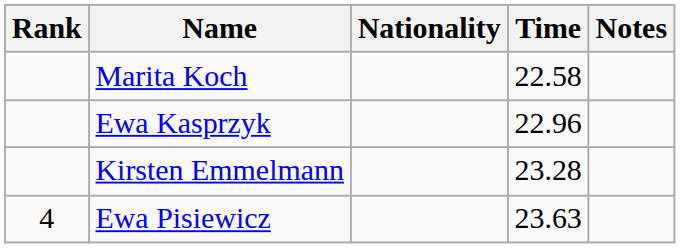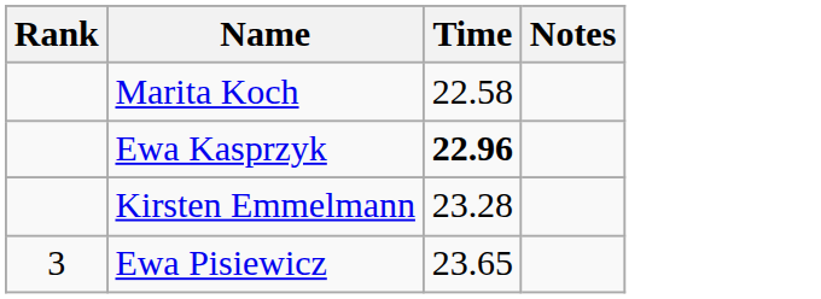- column: Nationality
Ewa Kasprzyk | Time: normal -> bold
Ewa Pisiewicz | Rank: 4 -> 3
Ewa Pisiewicz | Time: 23.63 -> 23.65
